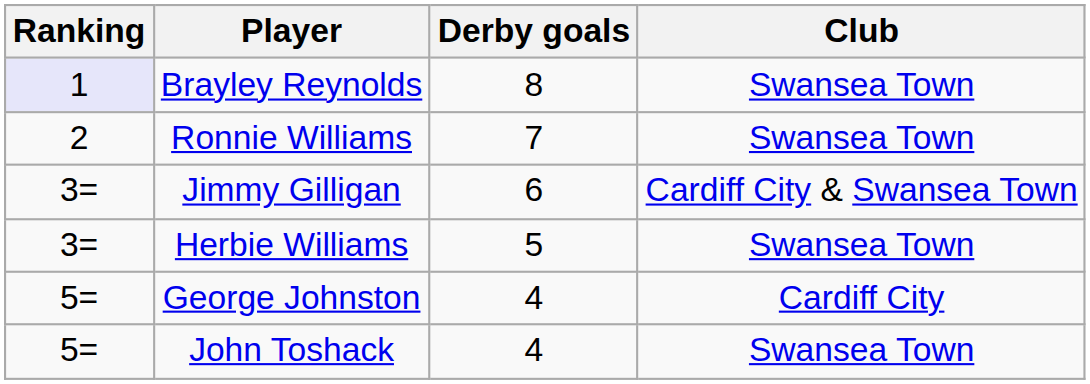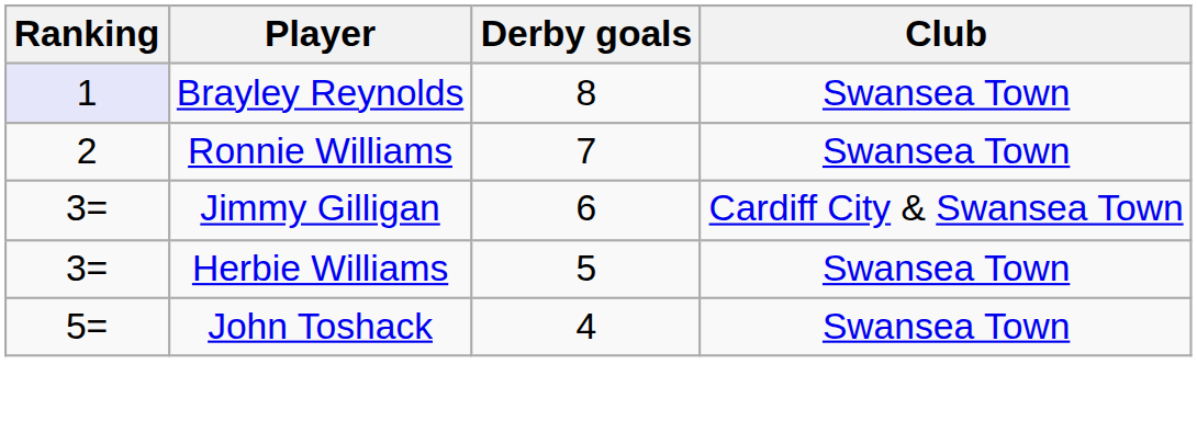- row: 5= | George Johnston | 4 | Cardiff City
